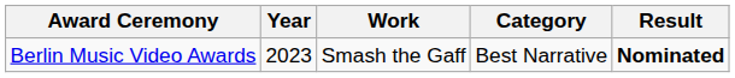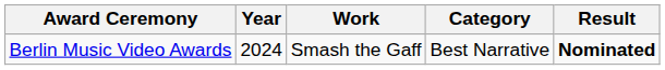Berlin Music Video Awards | Year: 2023 -> 2024
